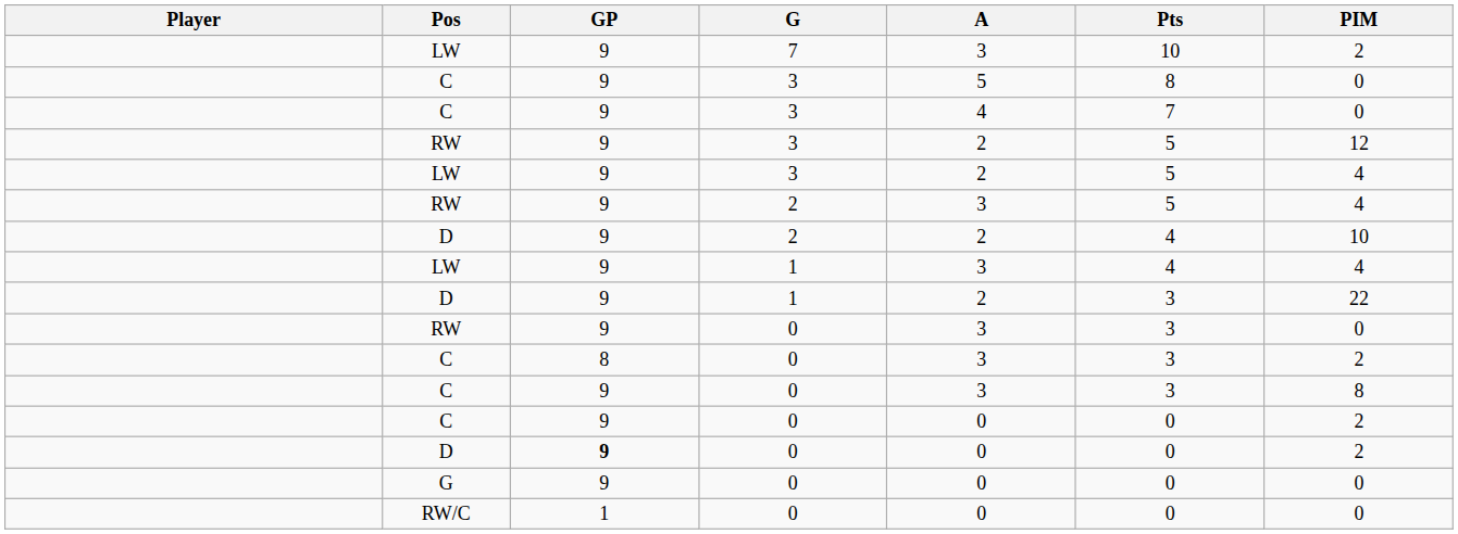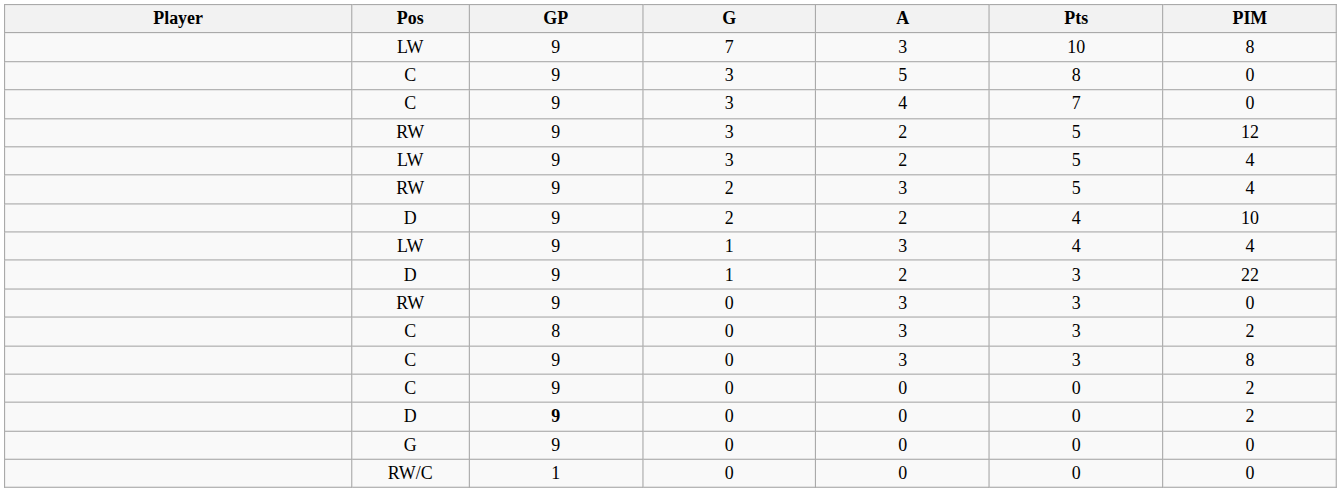LW / 7 | PIM: 2 -> 8
